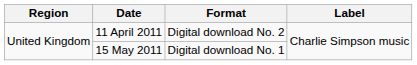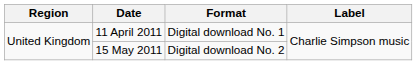11 April 2011 | Format: Digital download No. 2 -> Digital download No. 1
15 May 2011 | Format: Digital download No. 1 -> Digital download No. 2
